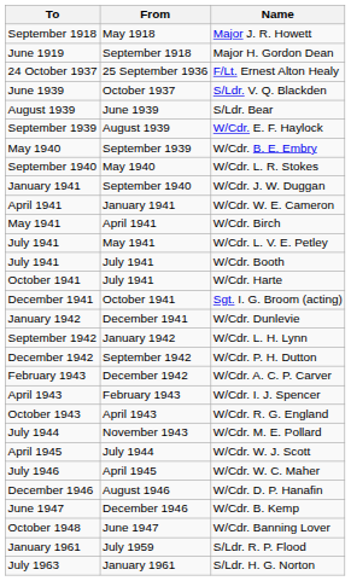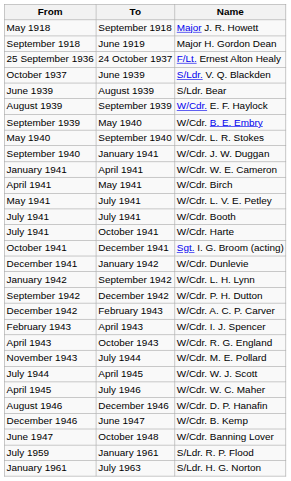columns swapped: From <-> To
